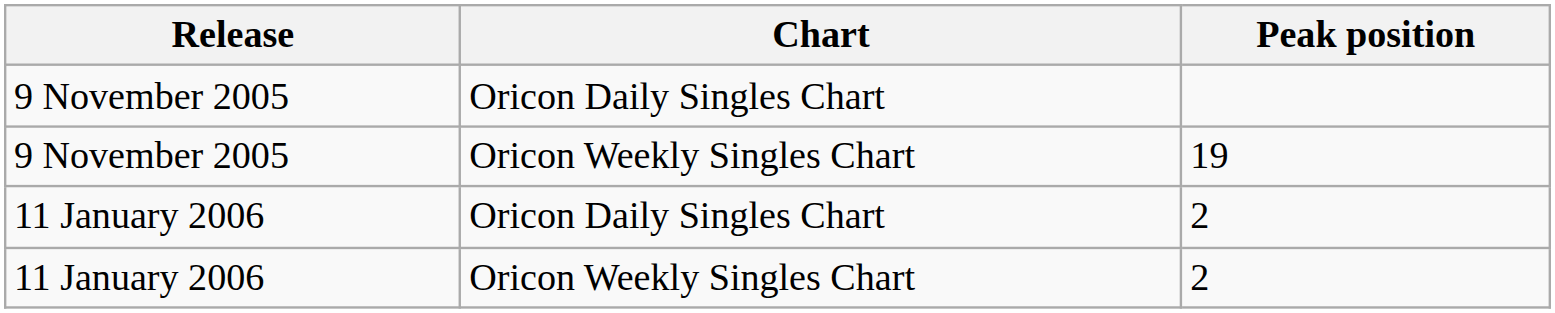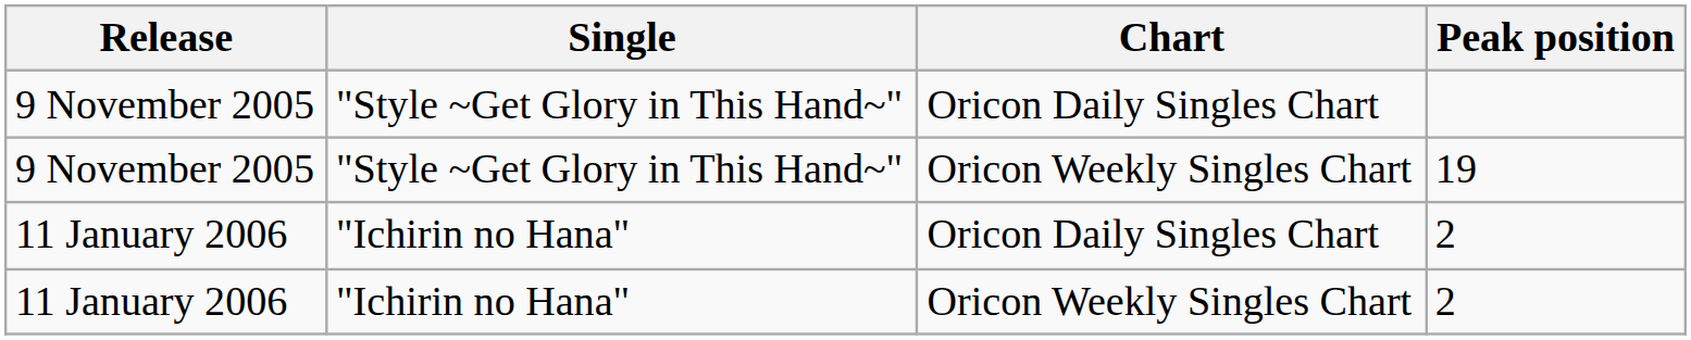+ column: Single | "Style ~Get Glory in This Hand~" | "Style ~Get Glory in This Hand~" | "Ichirin no Hana" | "Ichirin no Hana"
